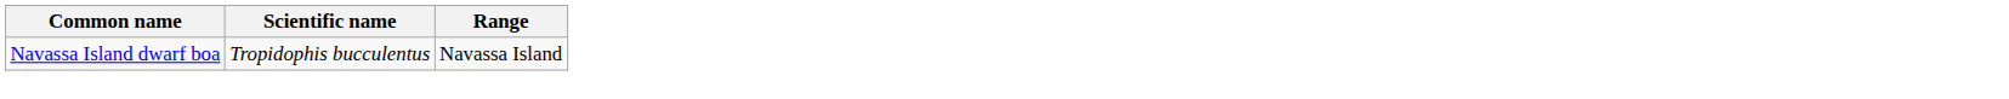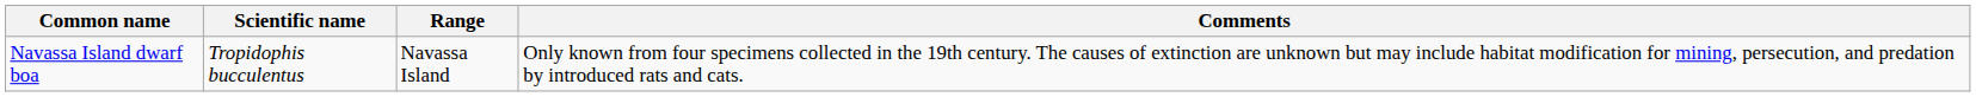+ column: Comments | Only known from four specimens collected in the 19th century. The causes of extinction are unknown but may include habitat modification for mining, persecution, and predation by introduced rats and cats.
